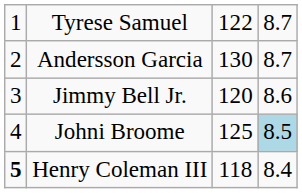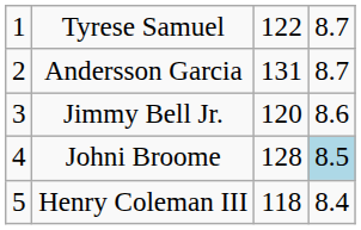Andersson Garcia | column 3: 130 -> 131
Johni Broome | column 3: 125 -> 128
Henry Coleman III | column 1: bold -> normal
